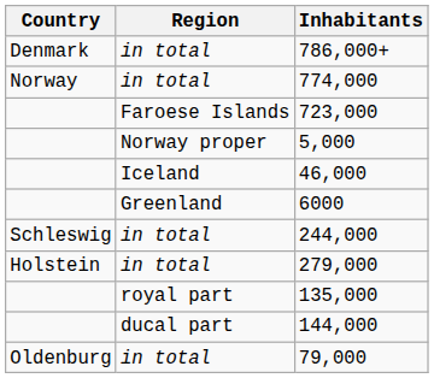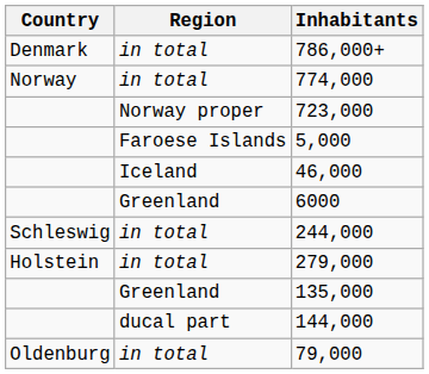723,000 | Region: Faroese Islands -> Norway proper
5,000 | Region: Norway proper -> Faroese Islands
135,000 | Region: royal part -> Greenland
